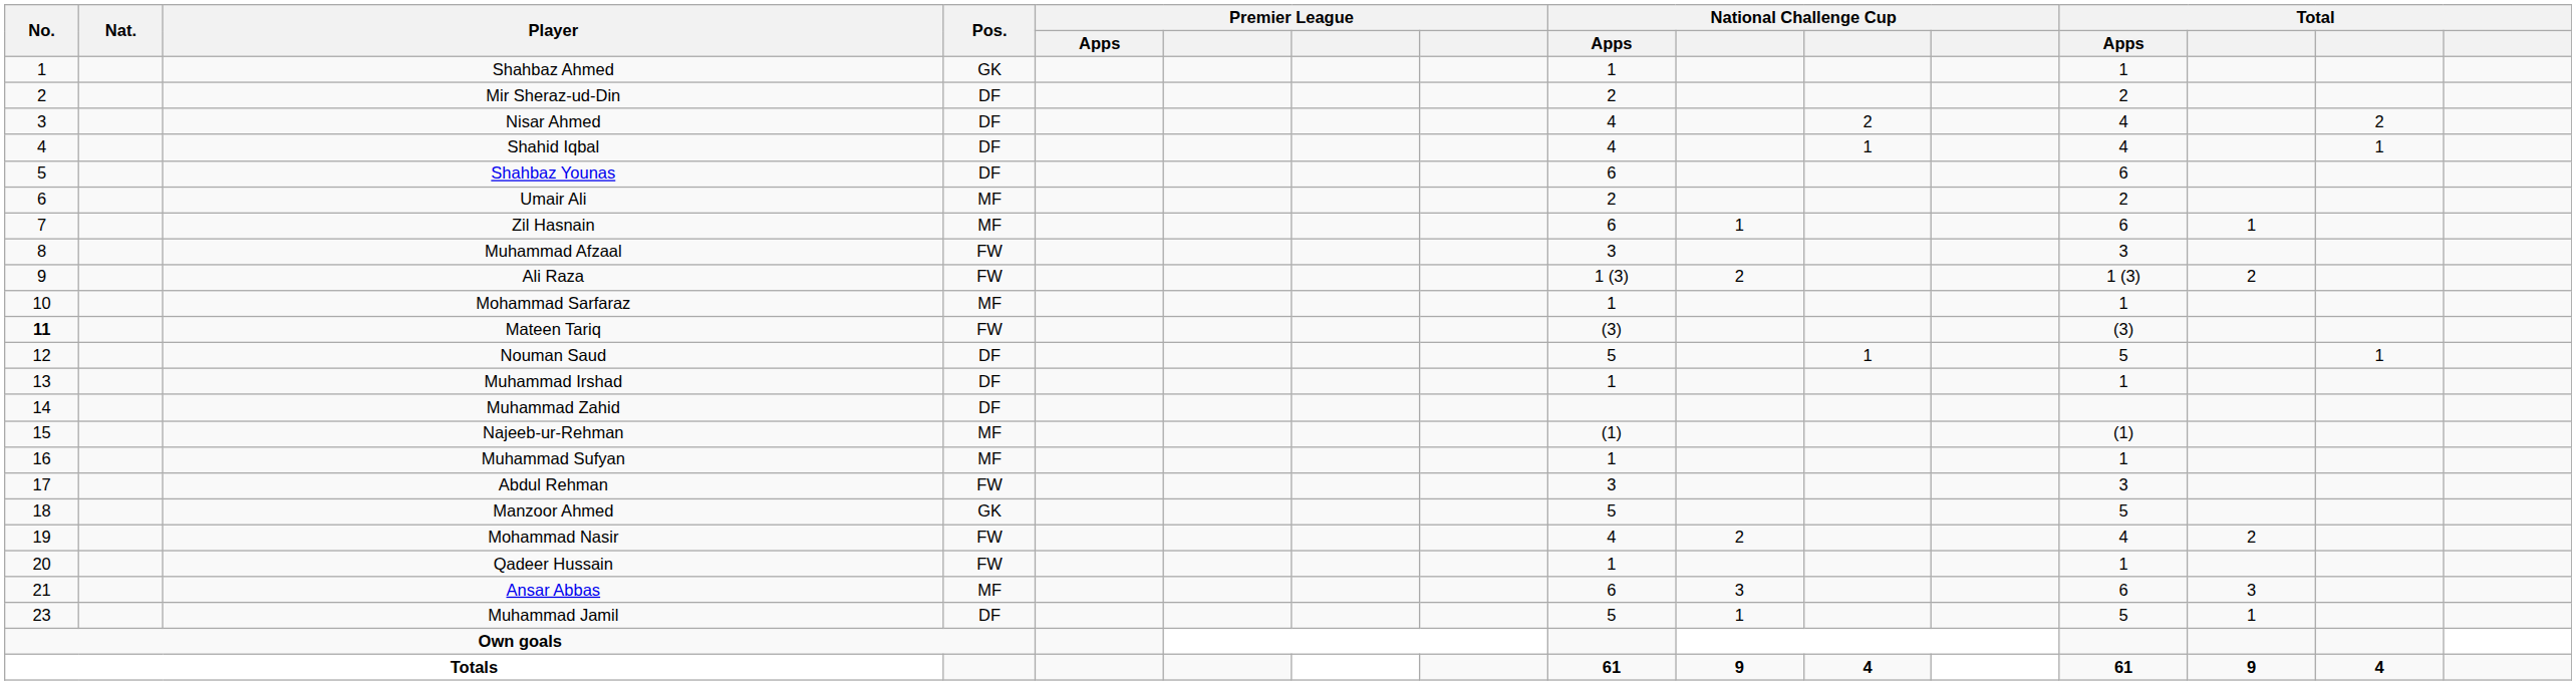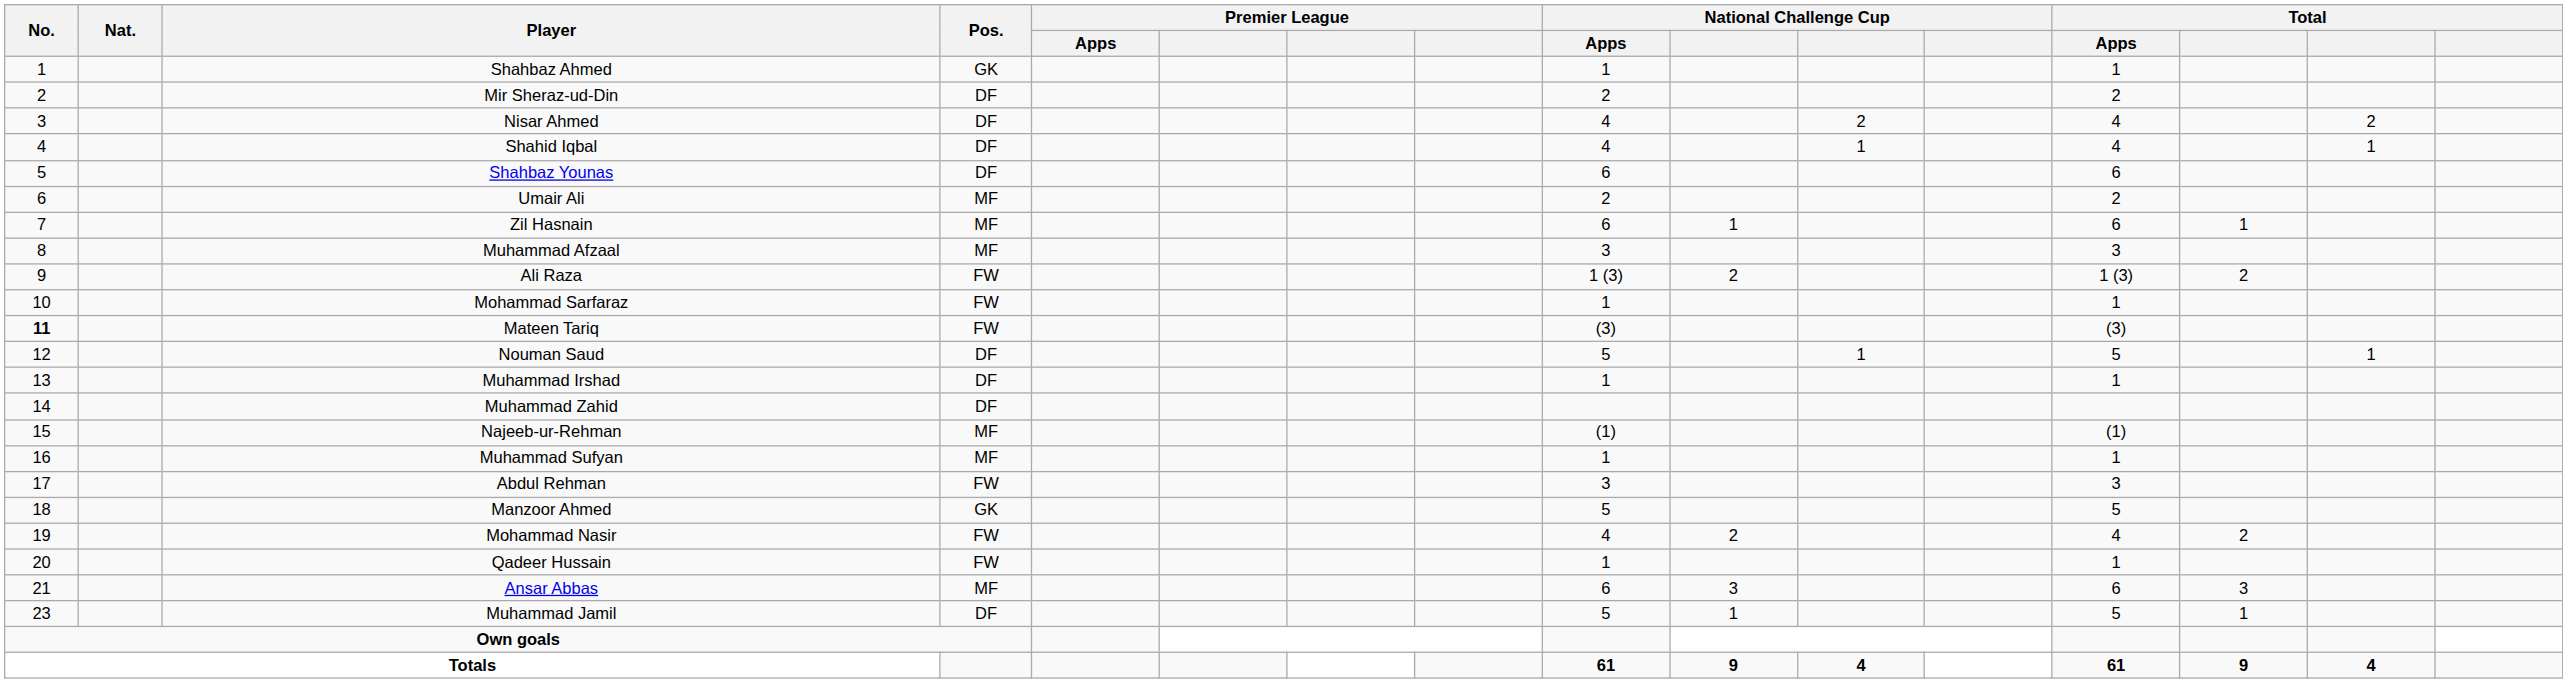Muhammad Afzaal | Pos.: FW -> MF
Mohammad Sarfaraz | Pos.: MF -> FW
